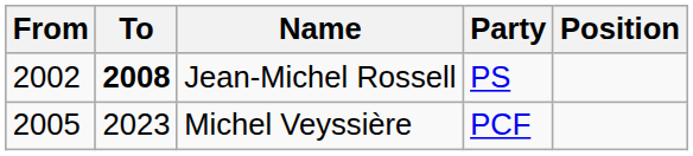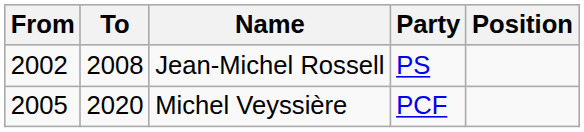Jean-Michel Rossell | To: bold -> normal
Michel Veyssière | To: 2023 -> 2020
